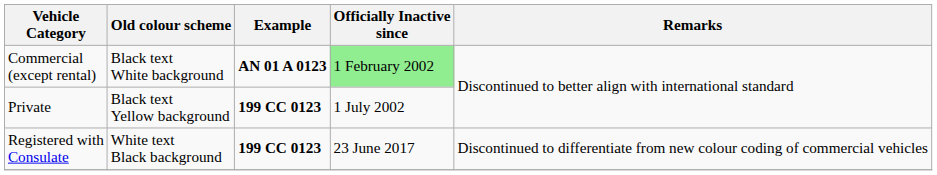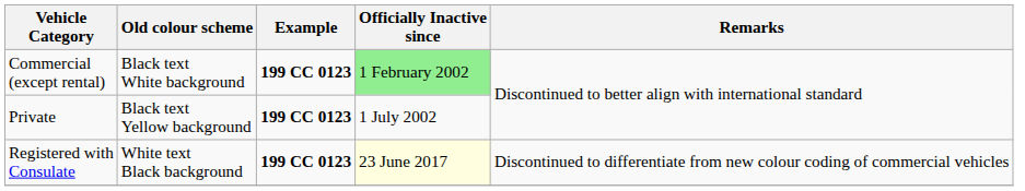Commercial (except rental) | Example: AN 01 A 0123 -> 199 CC 0123
Registered with Consulate | Officially Inactive since: no background -> lightyellow background
